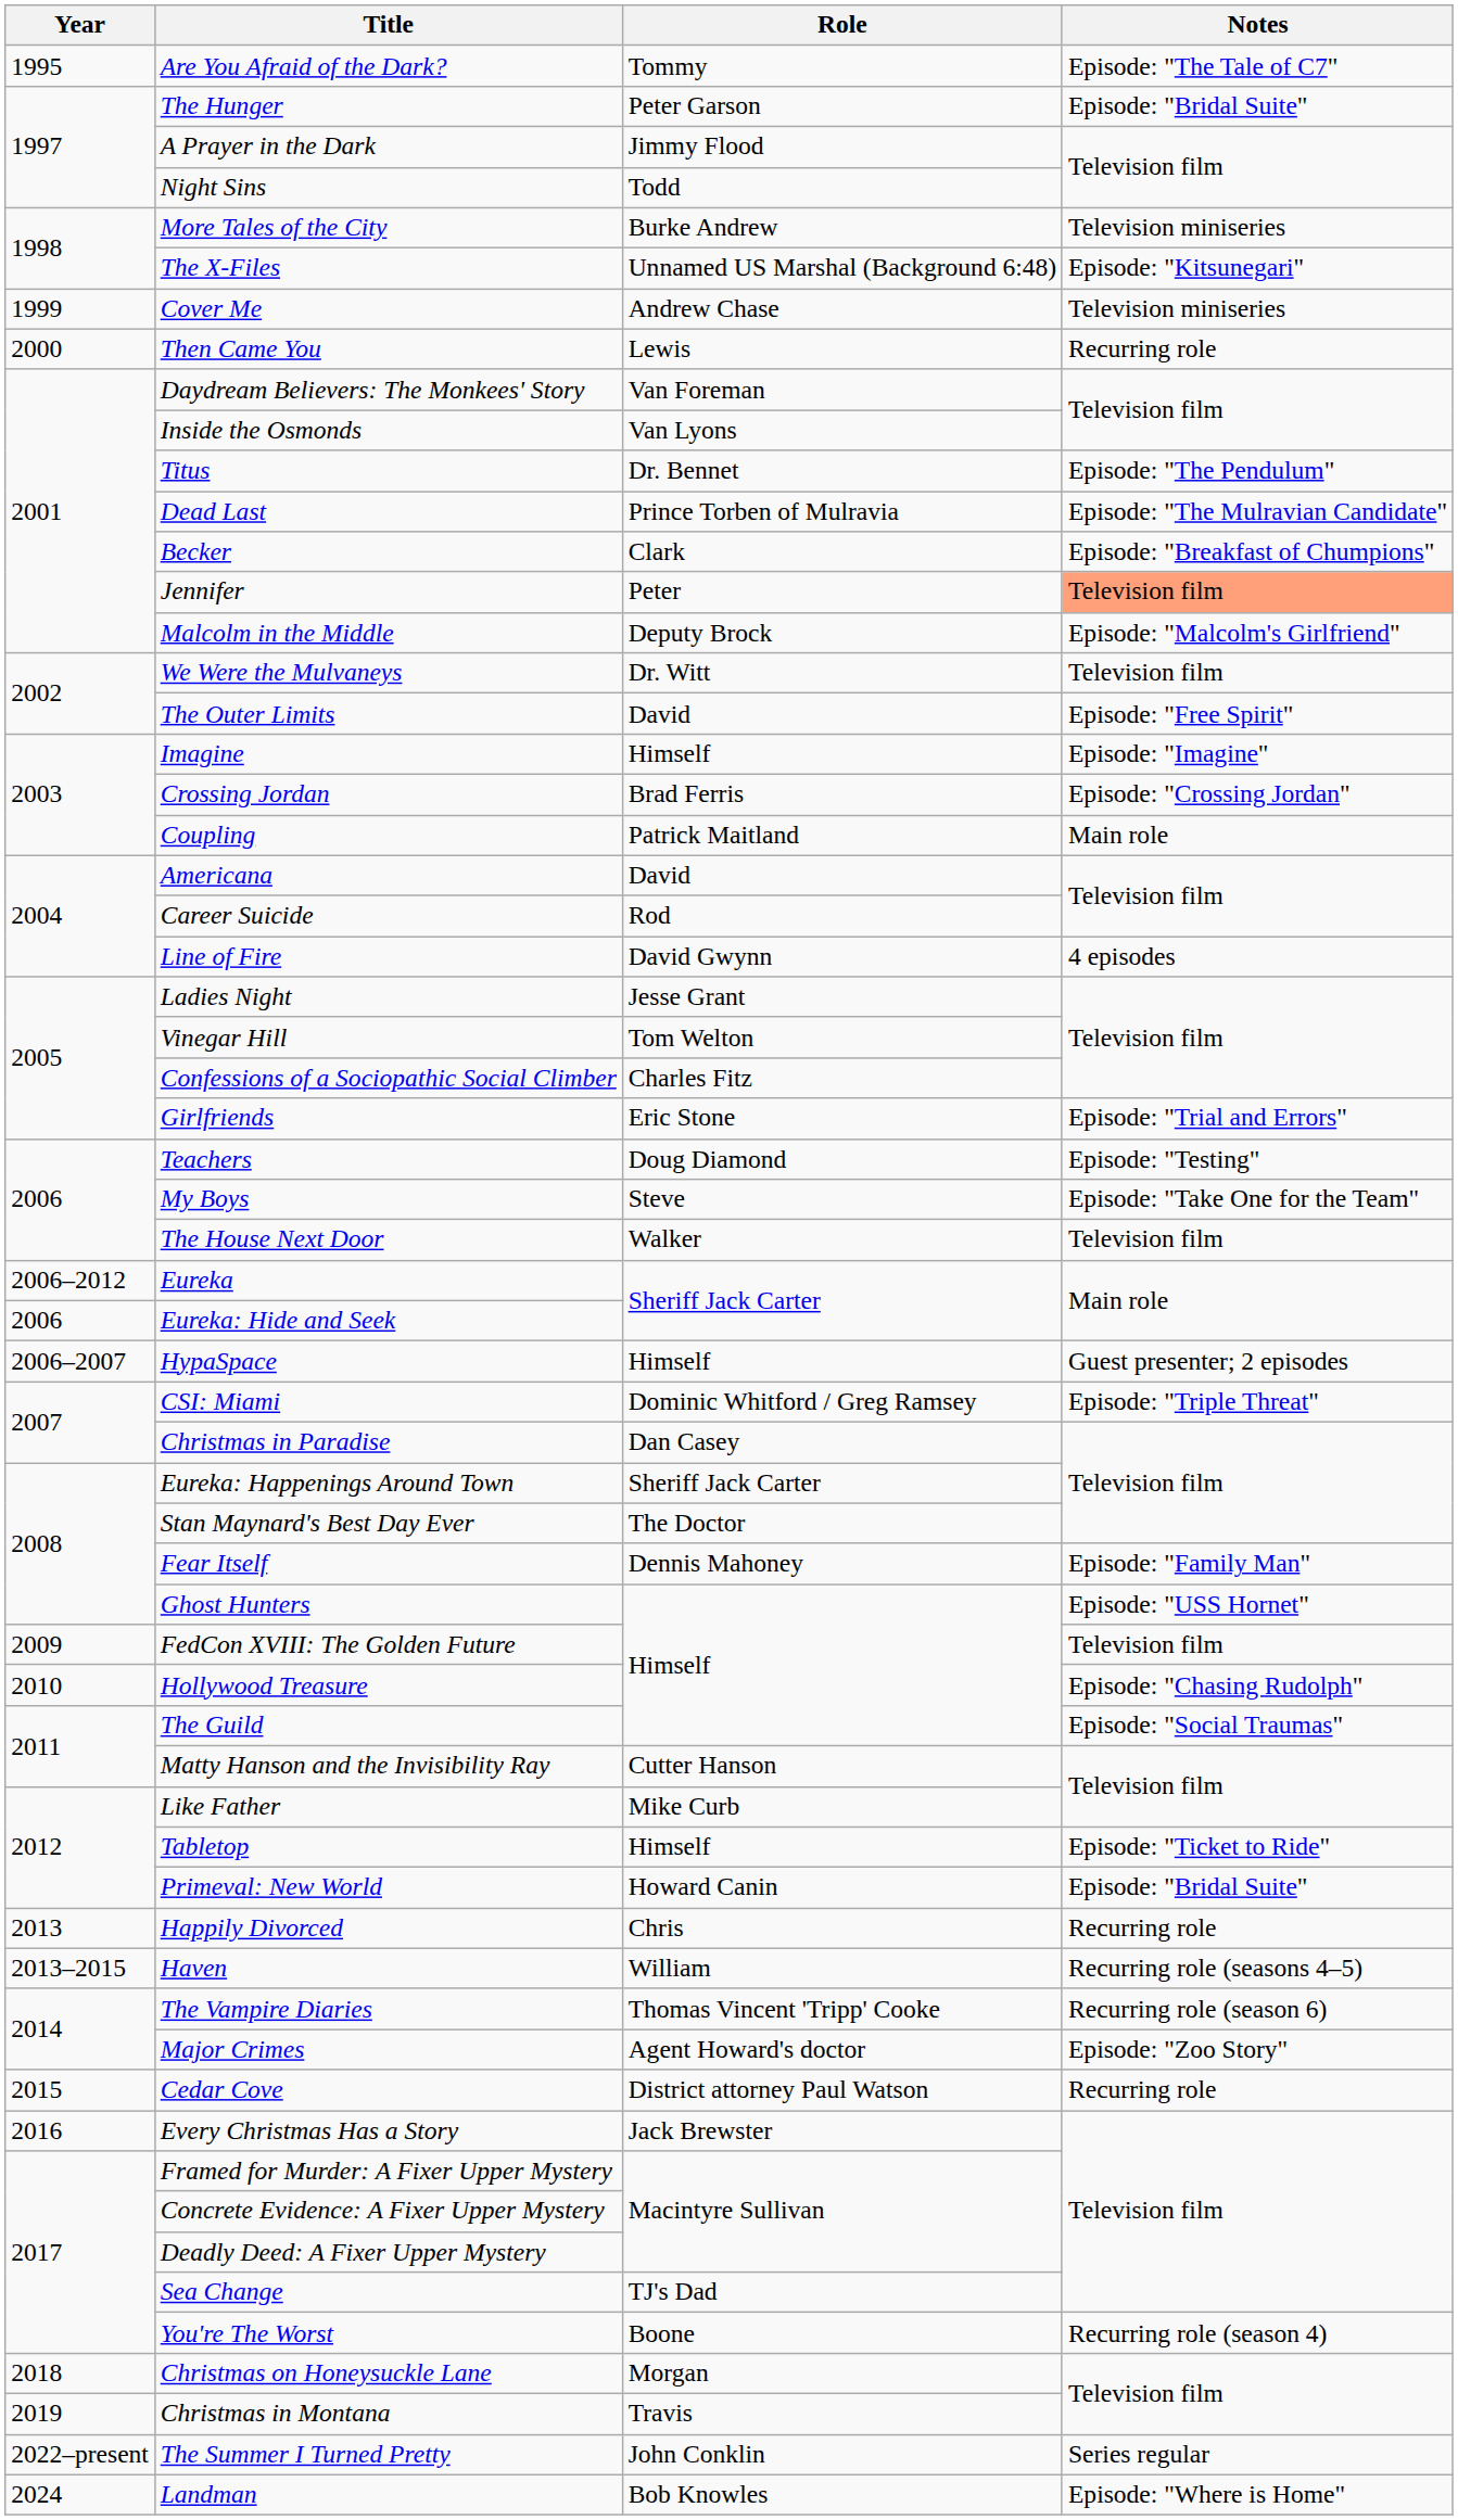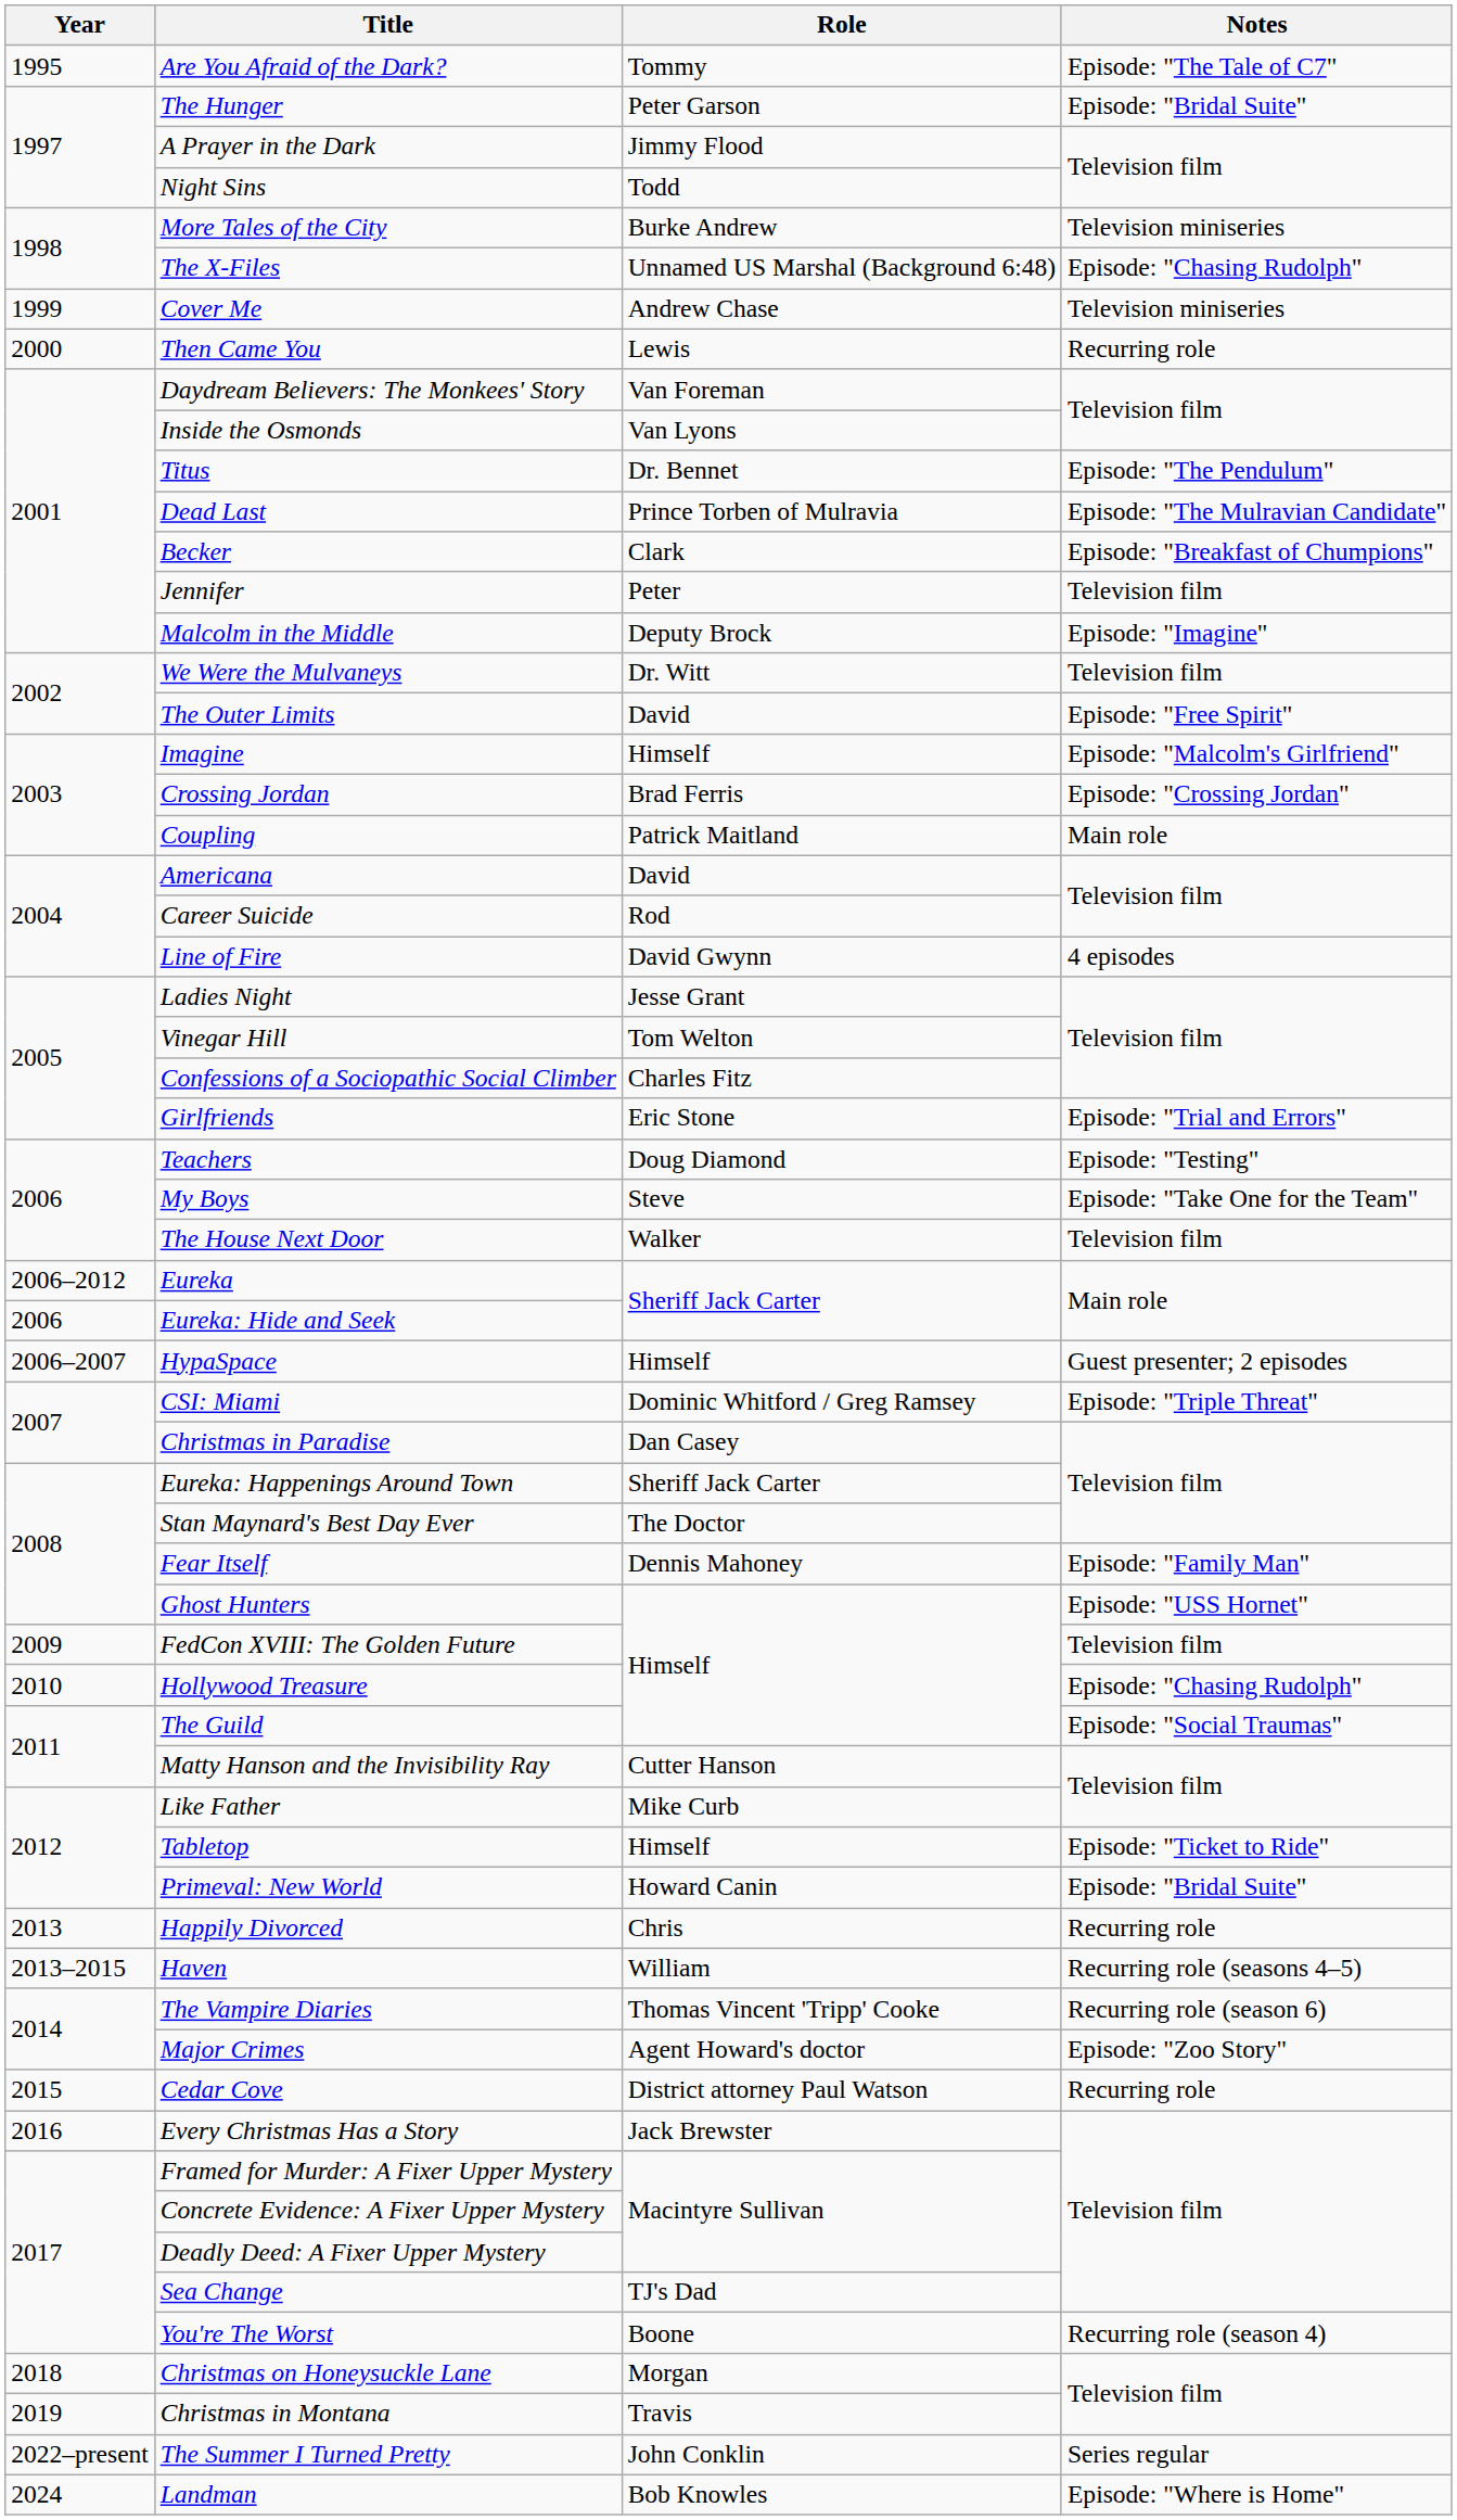The X-Files | Notes: Episode: "Kitsunegari" -> Episode: "Chasing Rudolph"
Jennifer | Notes: lightsalmon background -> no background
Malcolm in the Middle | Notes: Episode: "Malcolm's Girlfriend" -> Episode: "Imagine"
Imagine | Notes: Episode: "Imagine" -> Episode: "Malcolm's Girlfriend"
